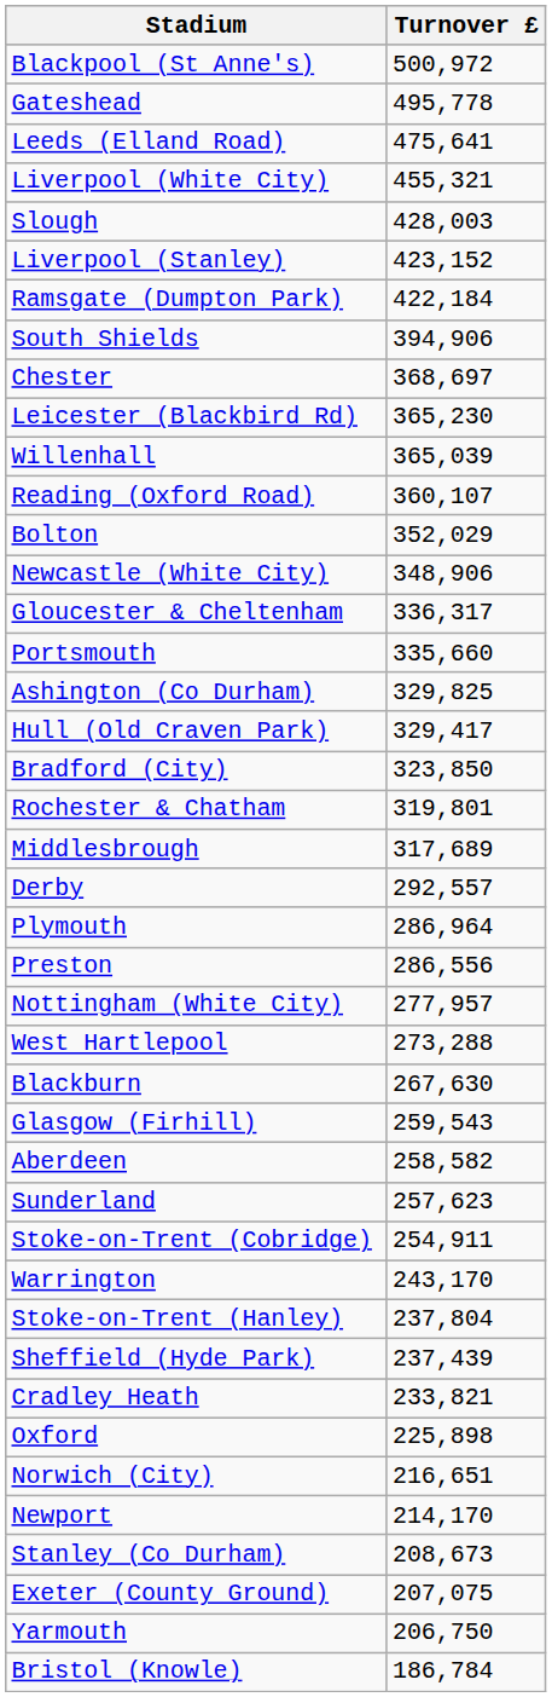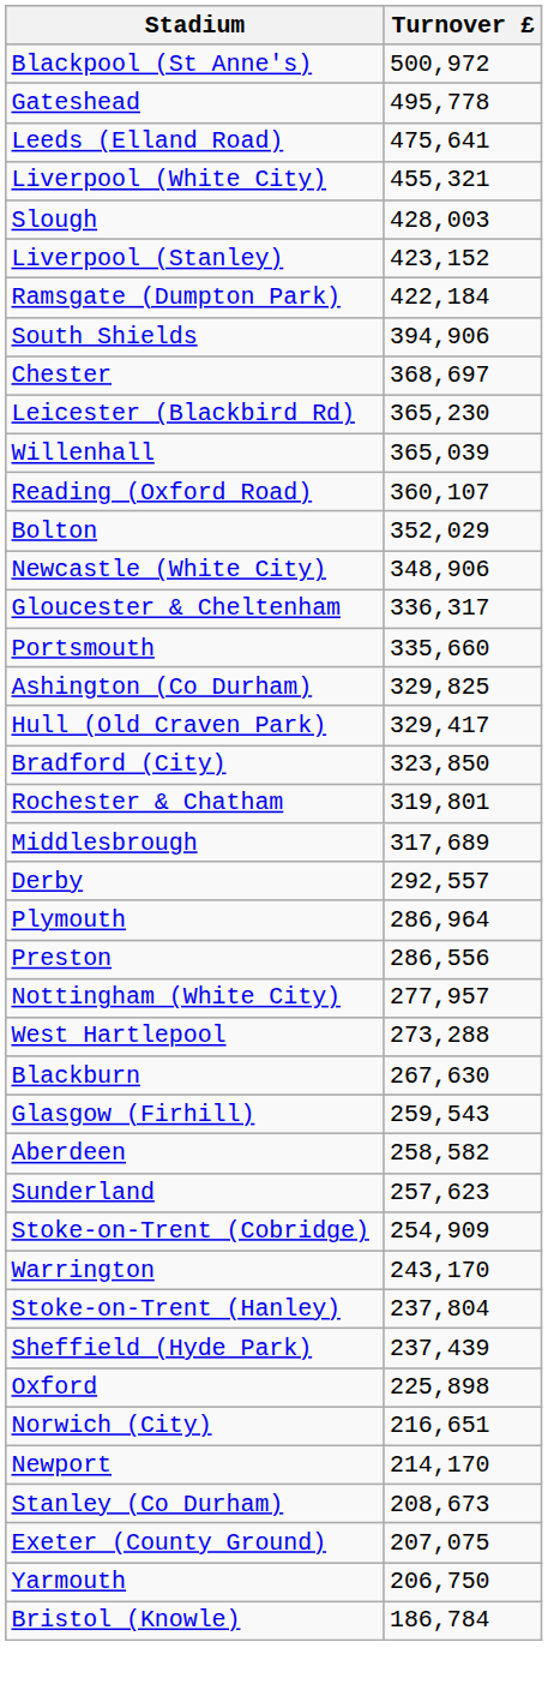Stoke-on-Trent (Cobridge) | Turnover £: 254,911 -> 254,909
- row: Cradley Heath | 233,821
